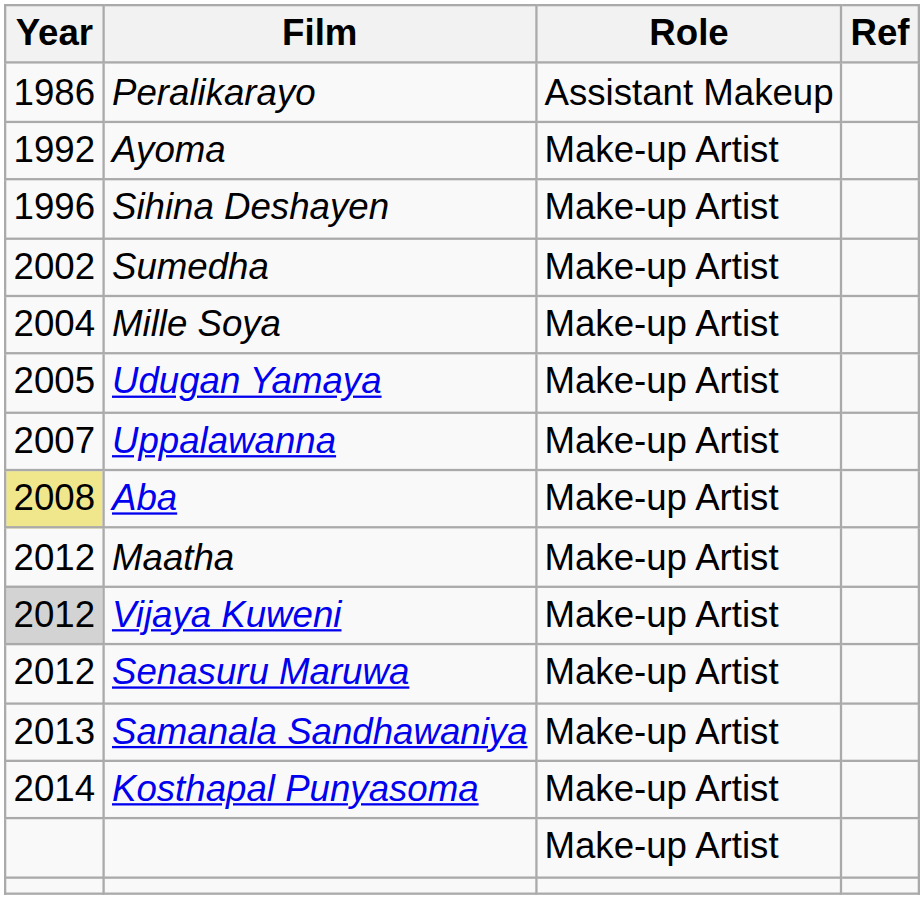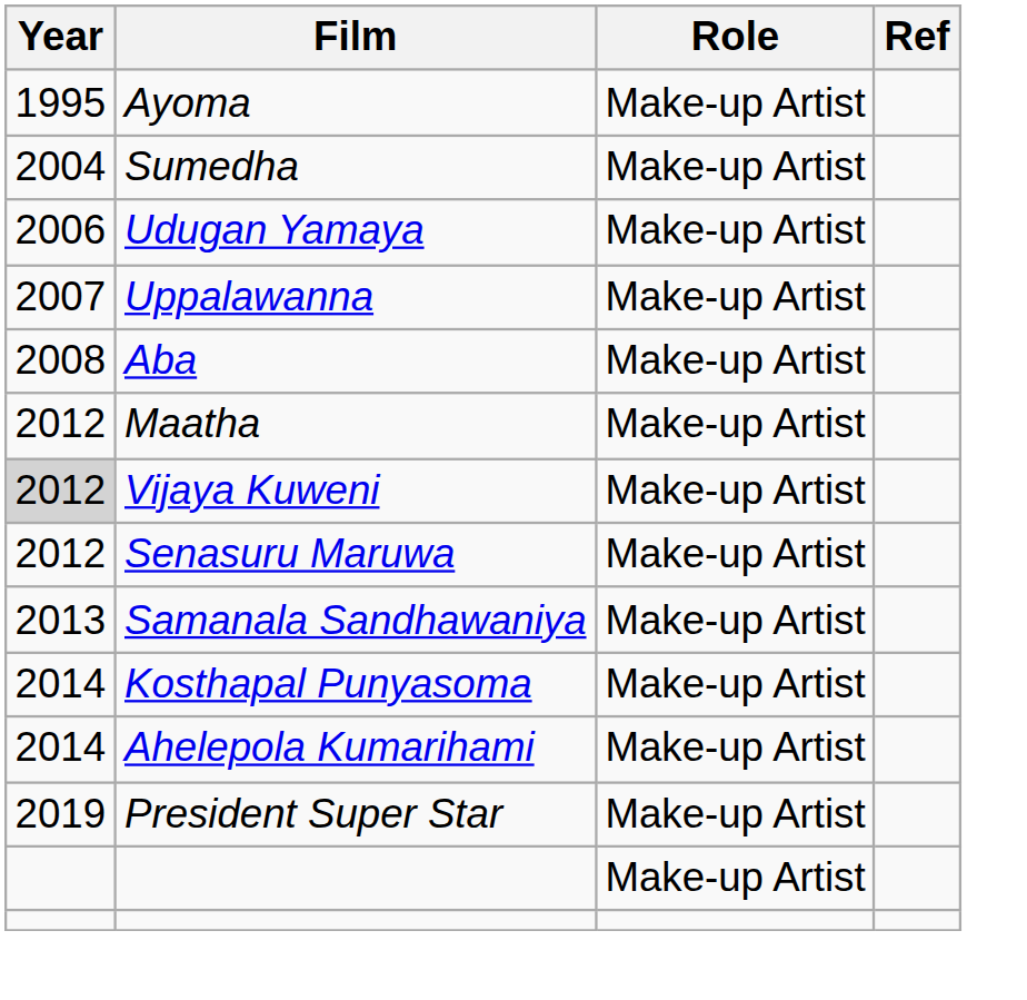- row: 1986 | Peralikarayo | Assistant Makeup
Ayoma | Year: 1992 -> 1995
- row: 1996 | Sihina Deshayen | Make-up Artist
Sumedha | Year: 2002 -> 2004
- row: 2004 | Mille Soya | Make-up Artist
Udugan Yamaya | Year: 2005 -> 2006
Aba | Year: khaki background -> no background
+ row: 2014 | Ahelepola Kumarihami | Make-up Artist
+ row: 2019 | President Super Star | Make-up Artist
